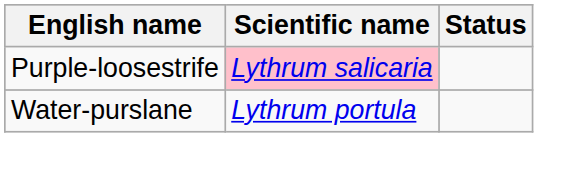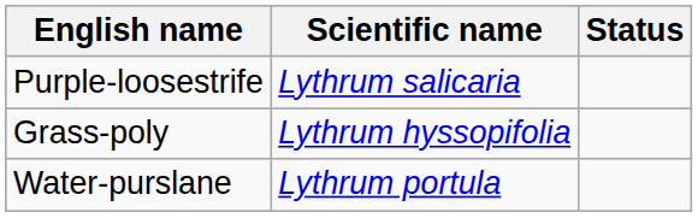Purple-loosestrife | Scientific name: pink background -> no background
+ row: Grass-poly | Lythrum hyssopifolia
